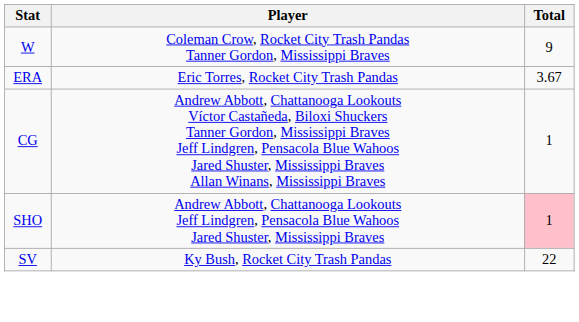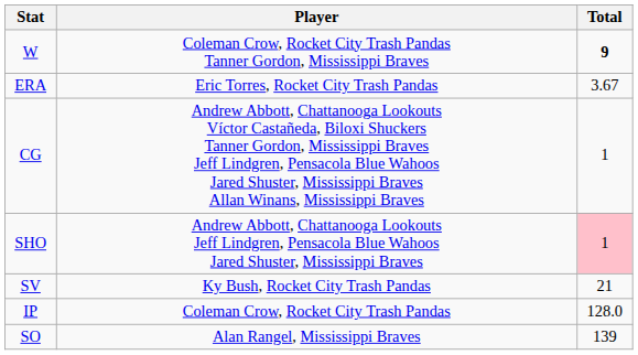W | Total: normal -> bold
SV | Total: 22 -> 21
+ row: IP | Coleman Crow, Rocket City Trash Pandas | 128.0
+ row: SO | Alan Rangel, Mississippi Braves | 139
